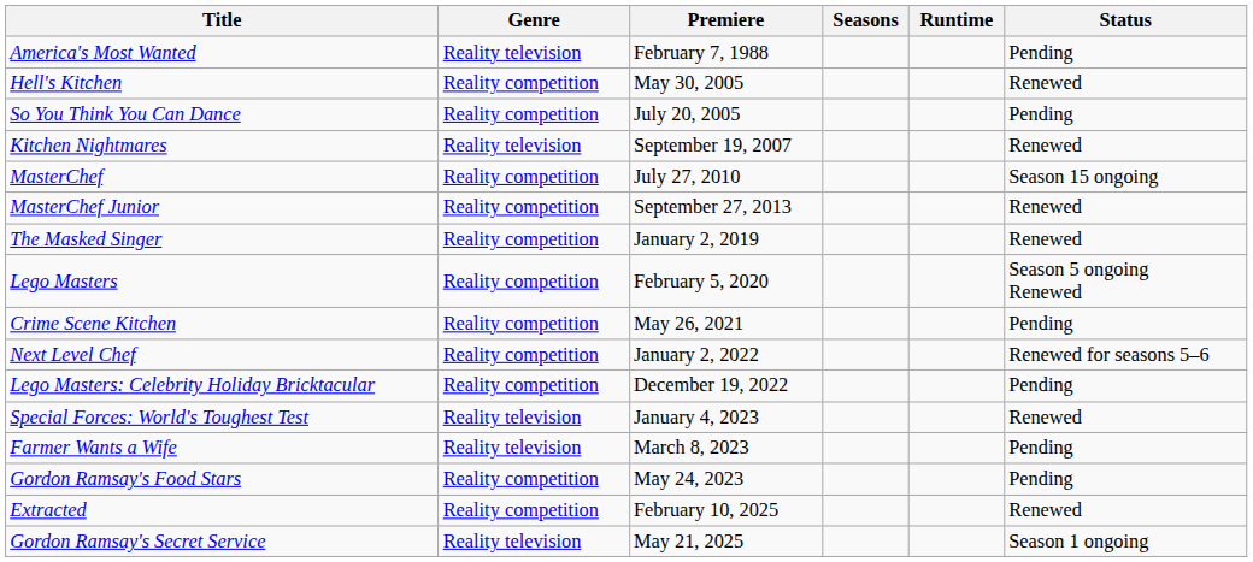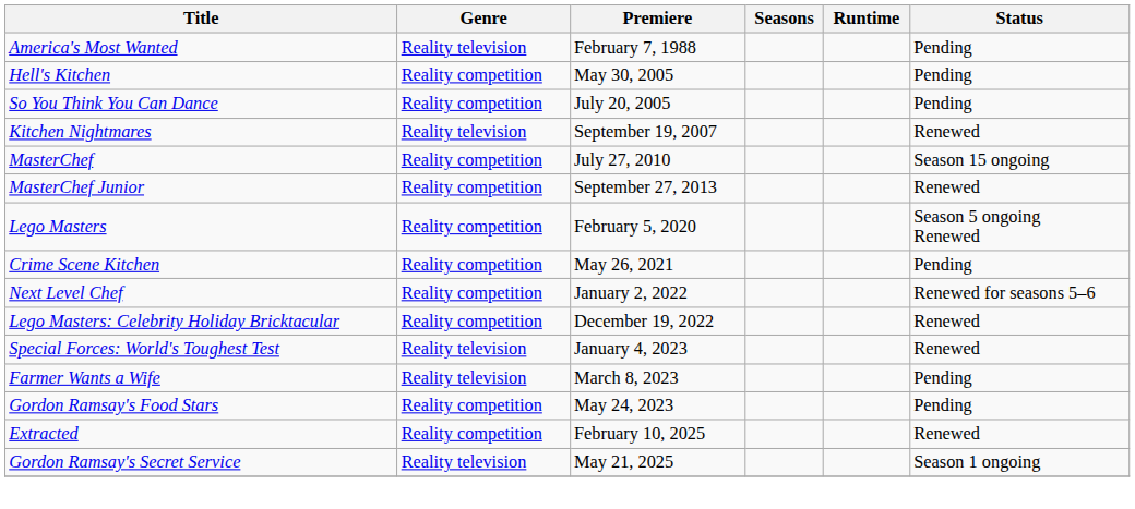Hell's Kitchen | Status: Renewed -> Pending
- row: The Masked Singer | Reality competition | January 2, 2019 | Renewed
Lego Masters: Celebrity Holiday Bricktacular | Status: Pending -> Renewed
